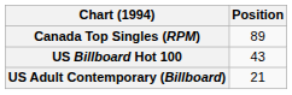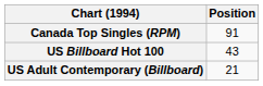Canada Top Singles (RPM) | Position: 89 -> 91
